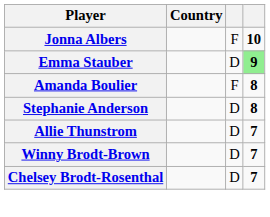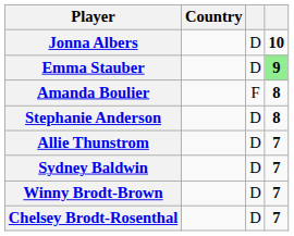Jonna Albers | column 3: F -> D
+ row: Sydney Baldwin | D | 7
